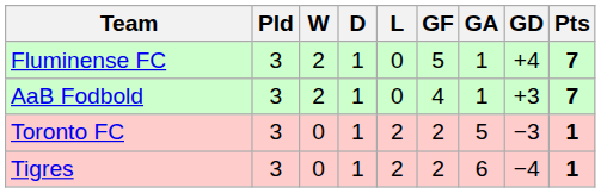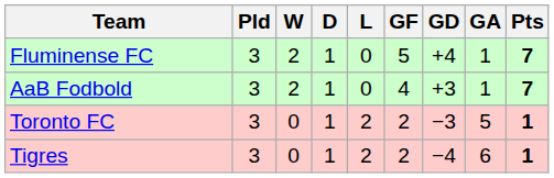columns swapped: GA <-> GD
